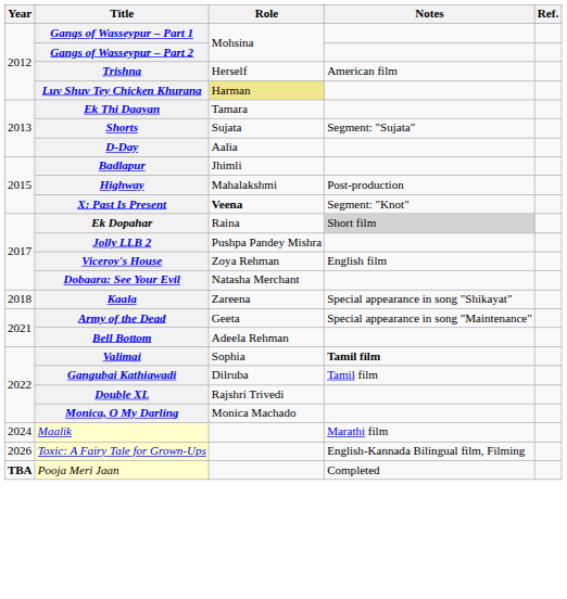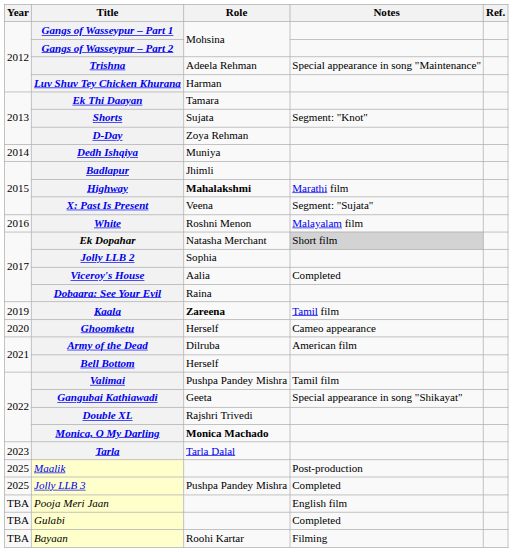Trishna | Role: Herself -> Adeela Rehman
Trishna | Notes: American film -> Special appearance in song "Maintenance"
Luv Shuv Tey Chicken Khurana | Role: khaki background -> no background
Shorts | Notes: Segment: "Sujata" -> Segment: "Knot"
D-Day | Role: Aalia -> Zoya Rehman
+ row: 2014 | Dedh Ishqiya | Muniya
Highway | Role: normal -> bold
Highway | Notes: Post-production -> Marathi film
X: Past Is Present | Role: bold -> normal
X: Past Is Present | Notes: Segment: "Knot" -> Segment: "Sujata"
+ row: 2016 | White | Roshni Menon | Malayalam film
Ek Dopahar | Role: Raina -> Natasha Merchant
Jolly LLB 2 | Role: Pushpa Pandey Mishra -> Sophia
Viceroy's House | Role: Zoya Rehman -> Aalia
Viceroy's House | Notes: English film -> Completed
Dobaara: See Your Evil | Role: Natasha Merchant -> Raina
Kaala | Year: 2018 -> 2019
Kaala | Role: normal -> bold
Kaala | Notes: Special appearance in song "Shikayat" -> Tamil film
+ row: 2020 | Ghoomketu | Herself | Cameo appearance
Army of the Dead | Role: Geeta -> Dilruba
Army of the Dead | Notes: Special appearance in song "Maintenance" -> American film
Bell Bottom | Role: Adeela Rehman -> Herself
Valimai | Role: Sophia -> Pushpa Pandey Mishra
Valimai | Notes: bold -> normal
Gangubai Kathiawadi | Role: Dilruba -> Geeta
Gangubai Kathiawadi | Notes: Tamil film -> Special appearance in song "Shikayat"
Monica, O My Darling | Role: normal -> bold
+ row: 2023 | Tarla | Tarla Dalal
Maalik | Year: 2024 -> 2025
Maalik | Notes: Marathi film -> Post-production
+ row: 2025 | Jolly LLB 3 | Pushpa Pandey Mishra | Completed
- row: 2026 | Toxic: A Fairy Tale for Grown-Ups | English-Kannada Bilingual film, Filming
Pooja Meri Jaan | Year: bold -> normal
Pooja Meri Jaan | Notes: Completed -> English film
+ row: TBA | Gulabi | Completed
+ row: TBA | Bayaan | Roohi Kartar | Filming
